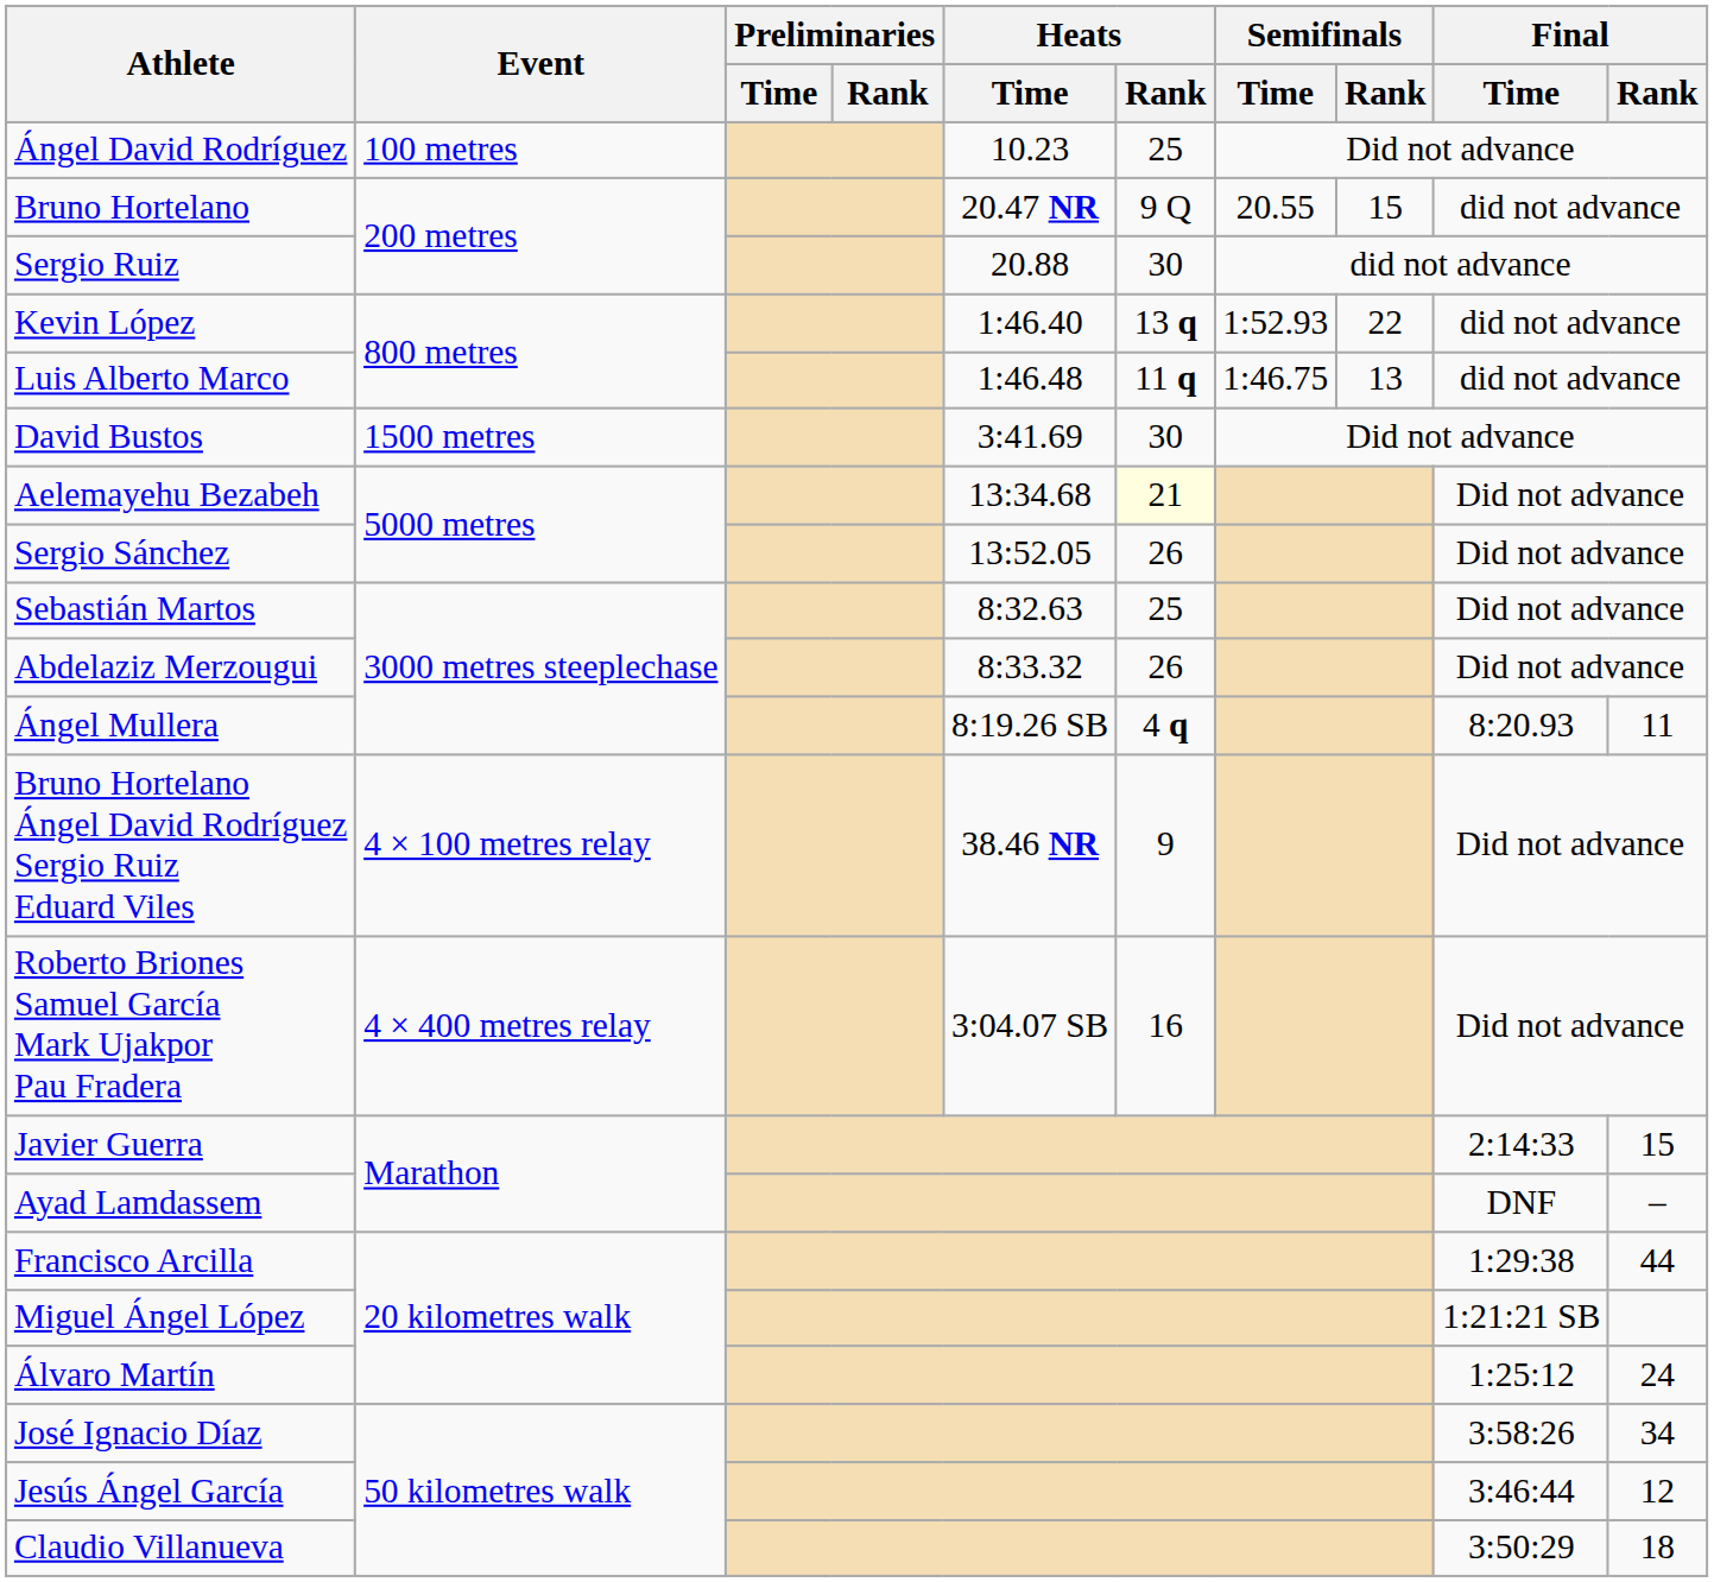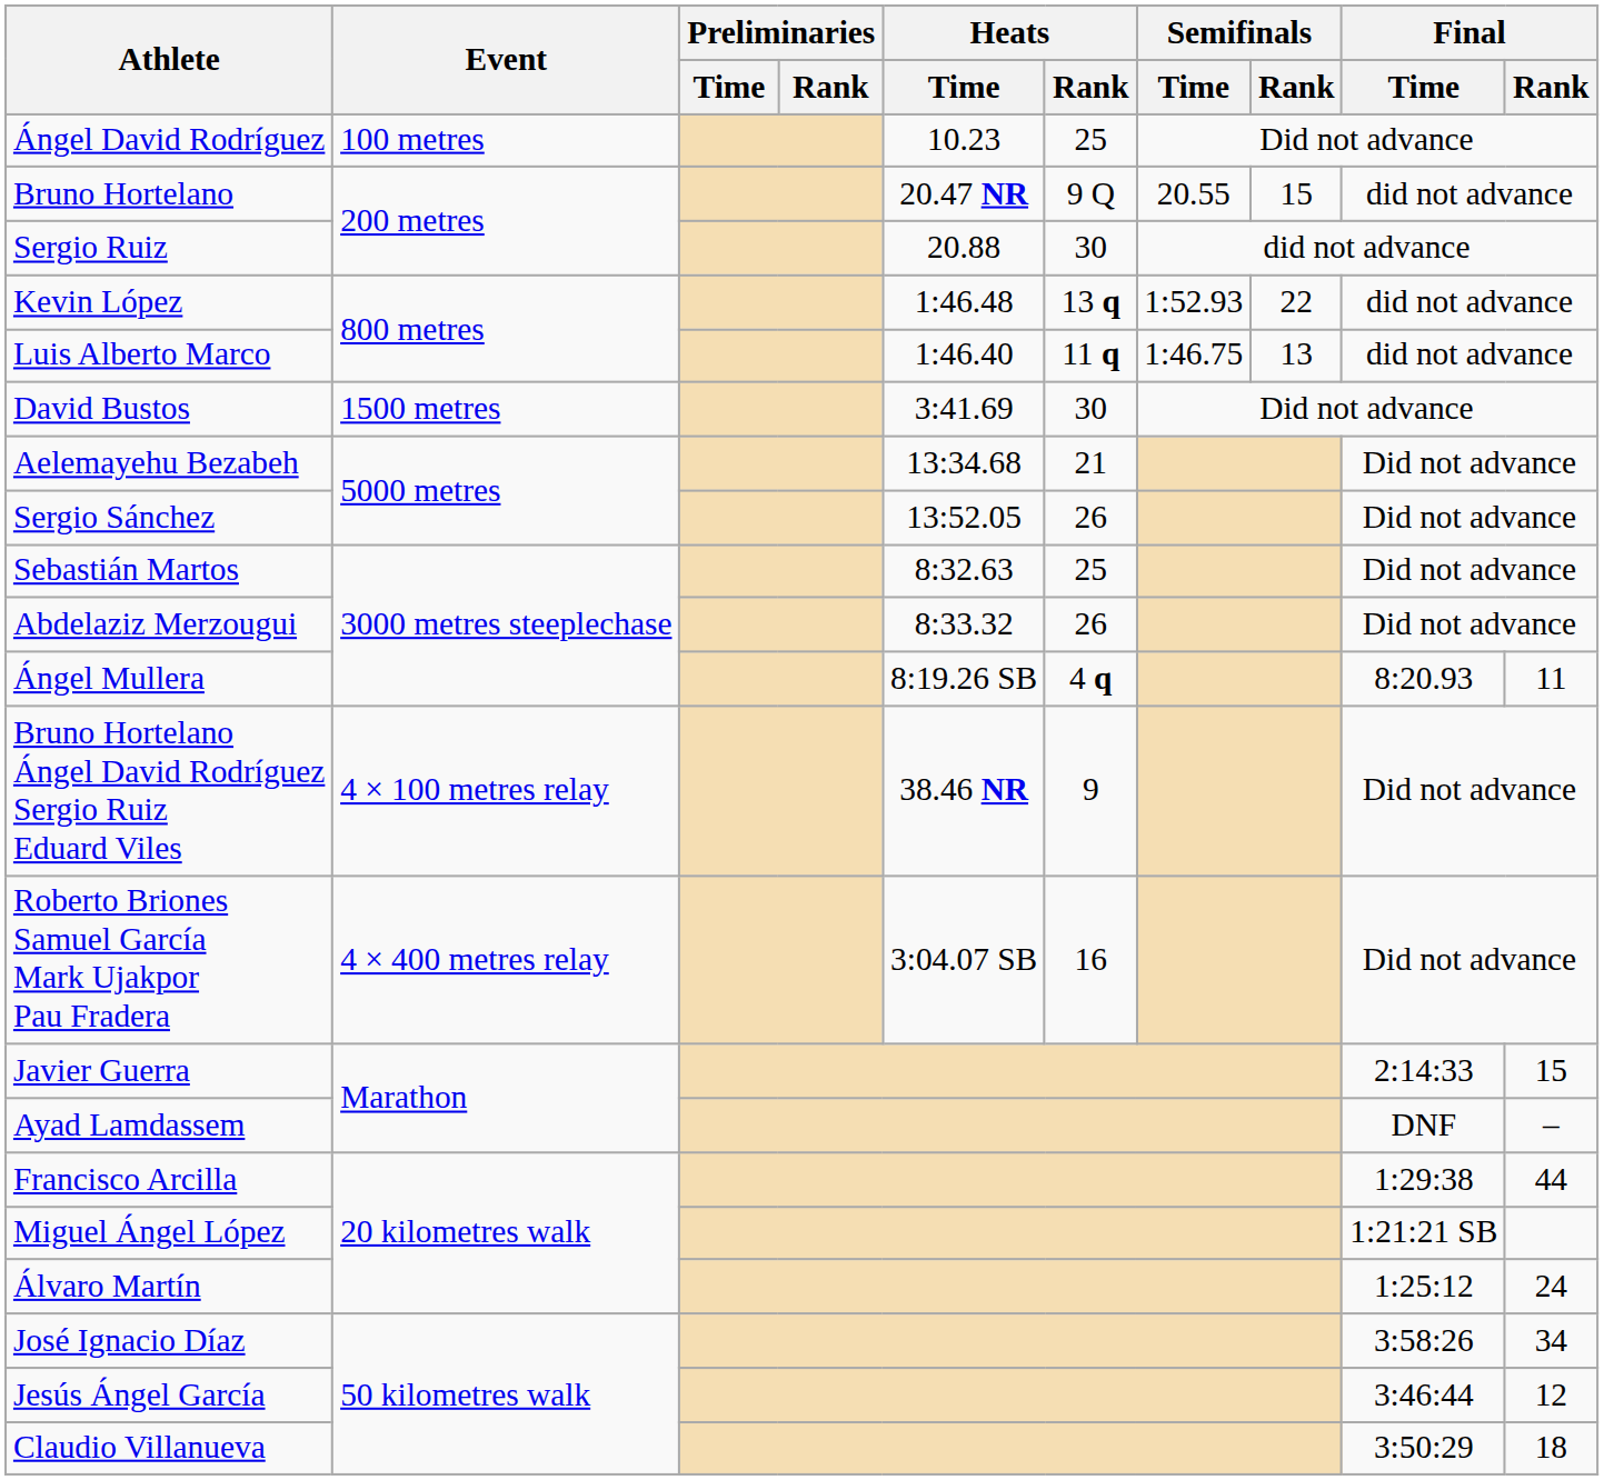Kevin López | Heats / Time: 1:46.40 -> 1:46.48
Luis Alberto Marco | Heats / Time: 1:46.48 -> 1:46.40
Aelemayehu Bezabeh | Heats / Rank: lightyellow background -> no background
